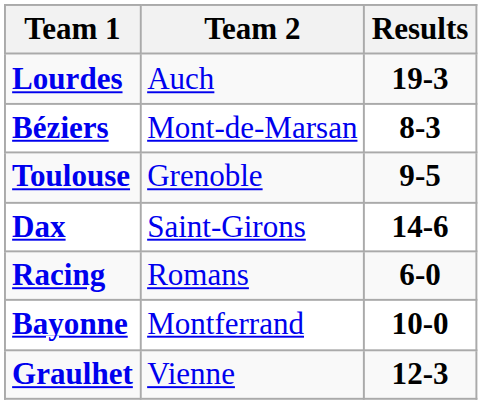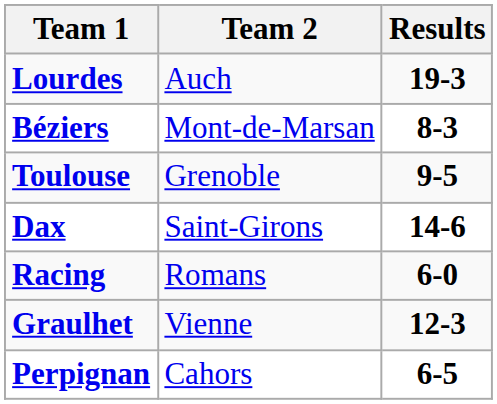- row: Bayonne | Montferrand | 10-0
+ row: Perpignan | Cahors | 6-5
